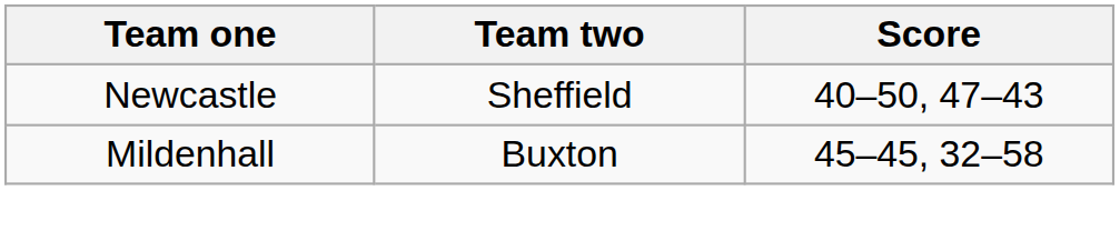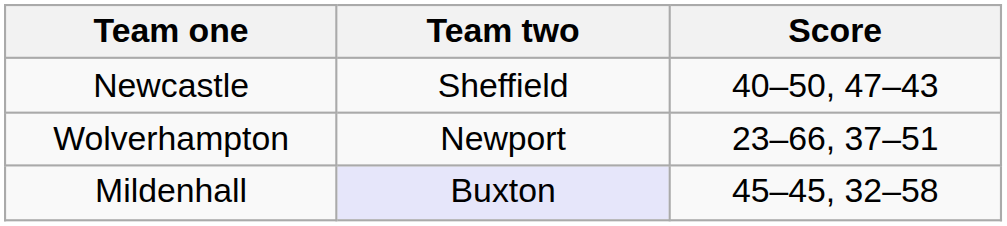+ row: Wolverhampton | Newport | 23–66, 37–51
Mildenhall | Team two: no background -> lavender background
